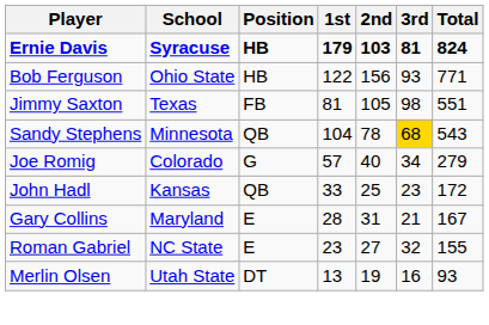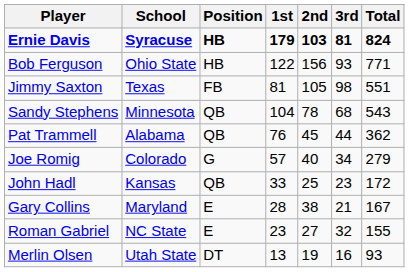Sandy Stephens | 3rd: gold background -> no background
+ row: Pat Trammell | Alabama | QB | 76 | 45 | 44 | 362
Gary Collins | 2nd: 31 -> 38
